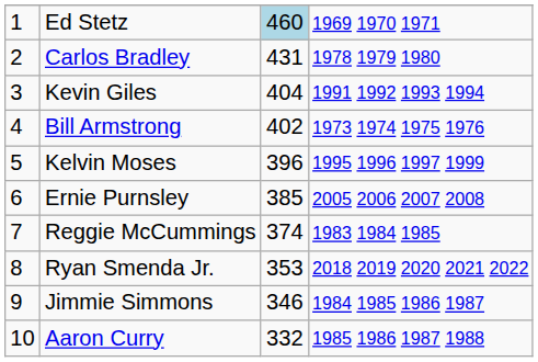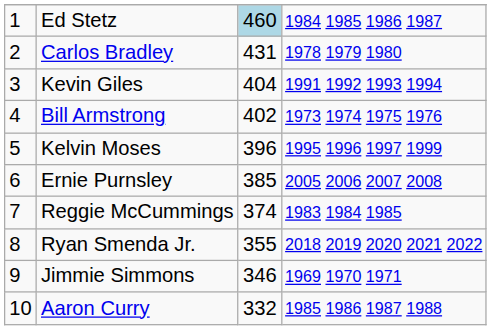Ed Stetz | column 4: 1969 1970 1971 -> 1984 1985 1986 1987
Ryan Smenda Jr. | column 3: 353 -> 355
Jimmie Simmons | column 4: 1984 1985 1986 1987 -> 1969 1970 1971
